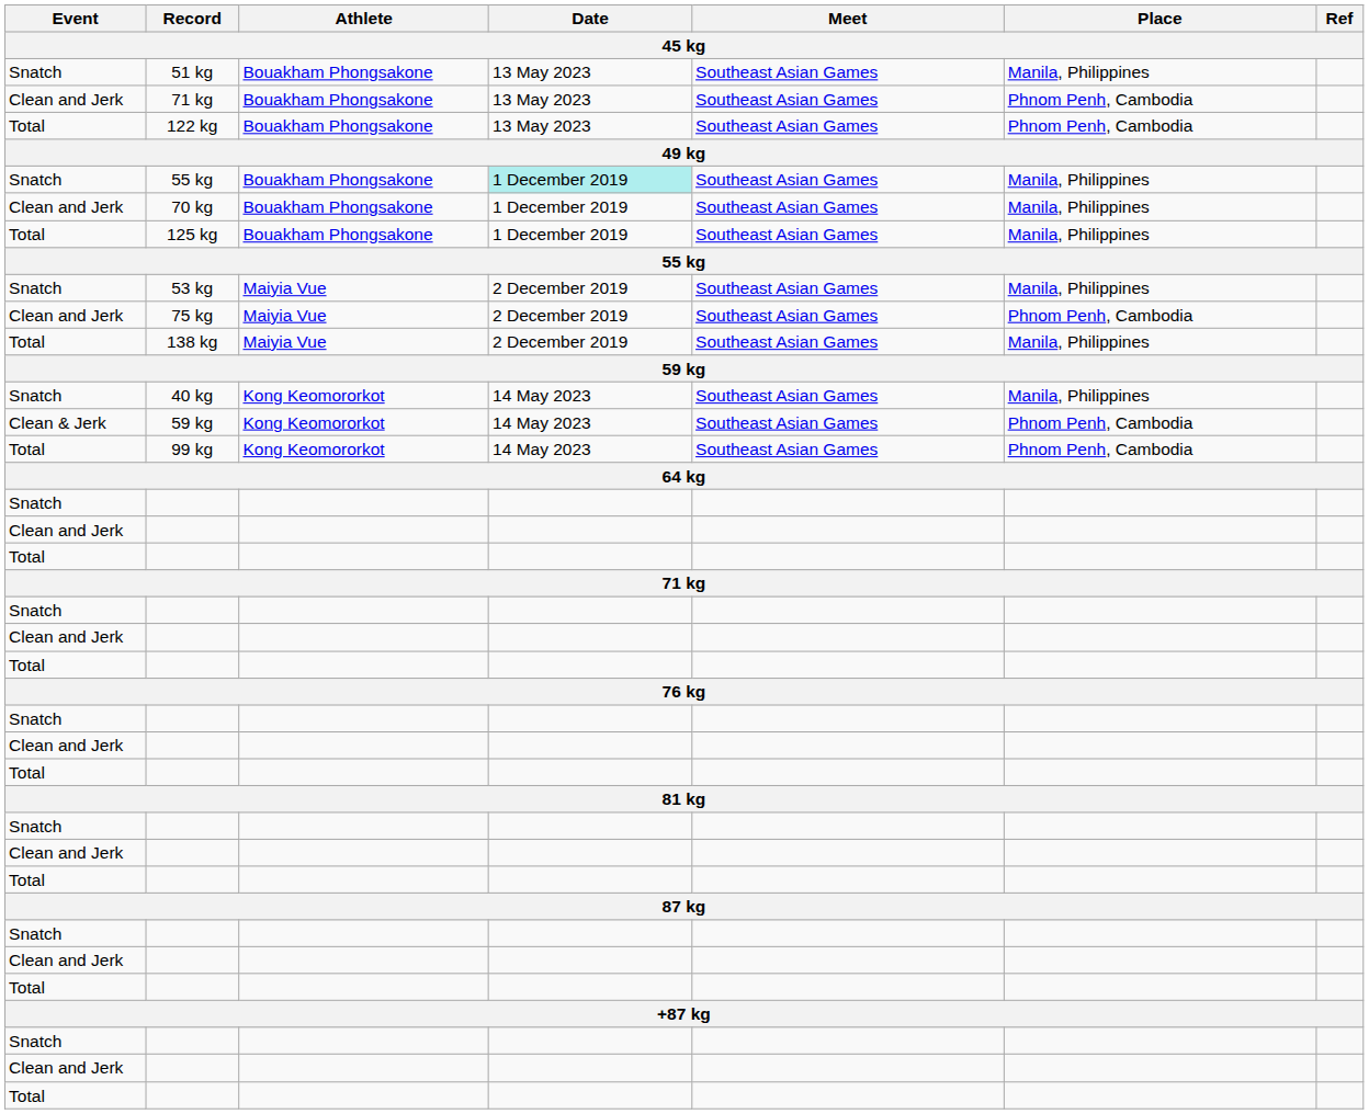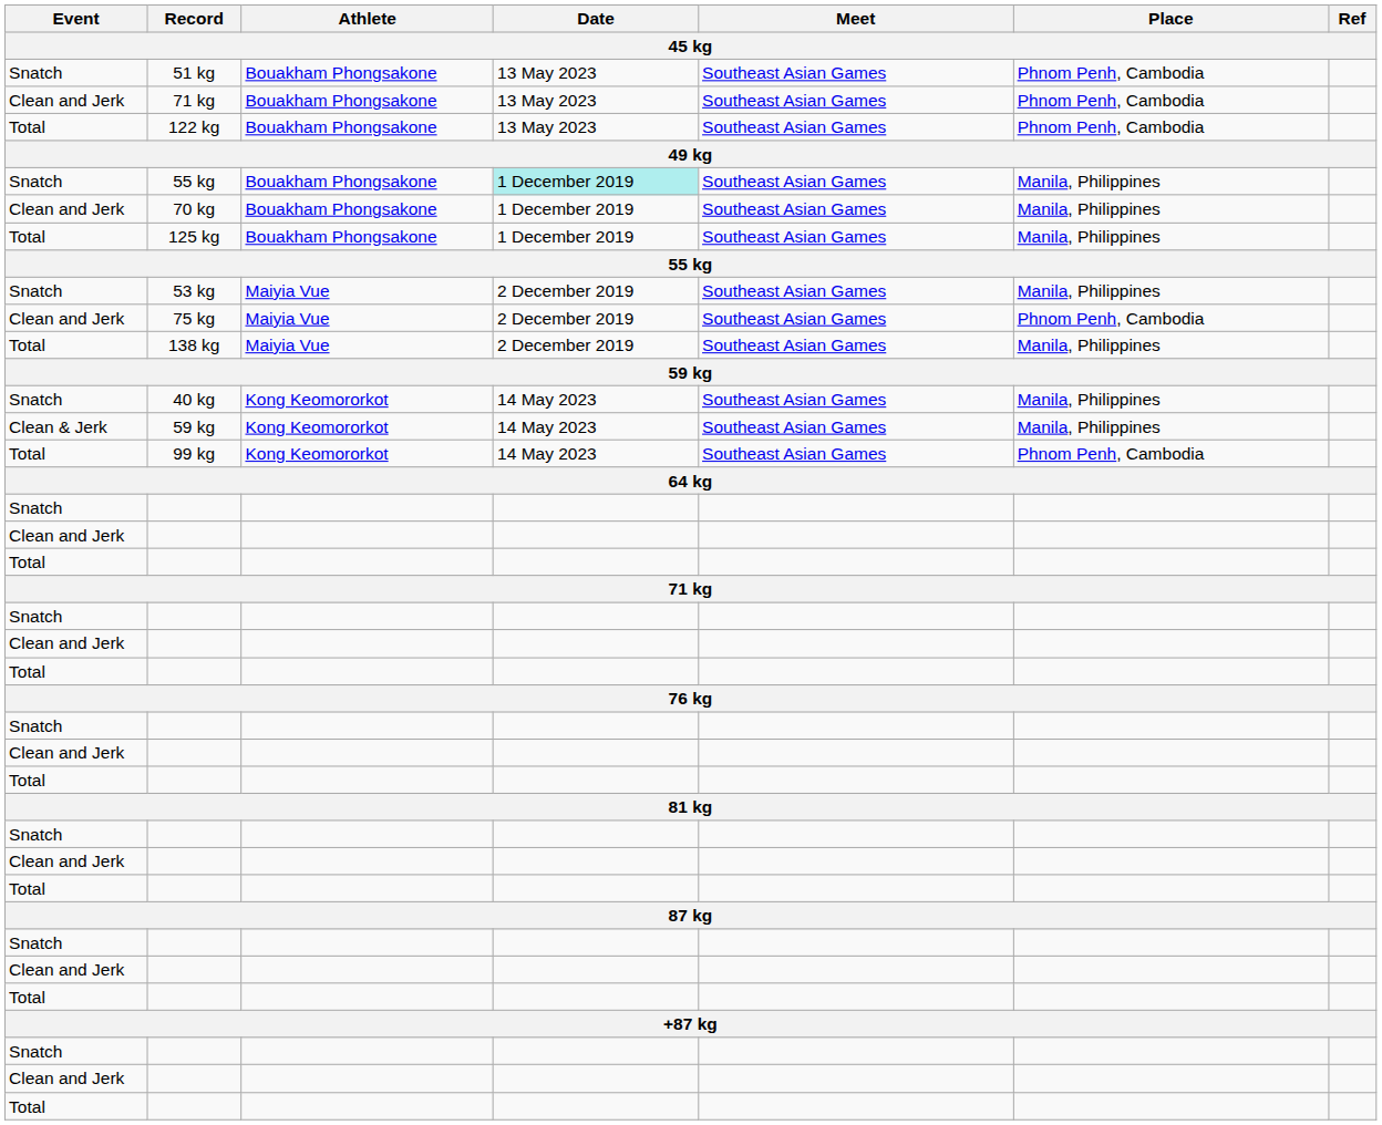51 kg | Place: Manila, Philippines -> Phnom Penh, Cambodia
Clean & Jerk / 59 kg | Place: Phnom Penh, Cambodia -> Manila, Philippines
